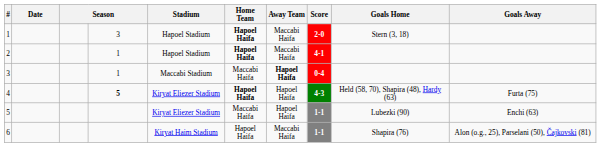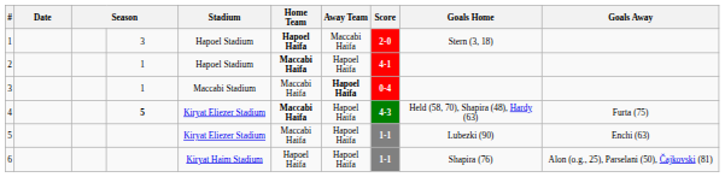2 | Home Team: Hapoel Haifa -> Maccabi Haifa
2 | Away Team: Maccabi Haifa -> Hapoel Haifa
4 | Home Team: Hapoel Haifa -> Maccabi Haifa
6 | Away Team: Maccabi Haifa -> Hapoel Haifa
